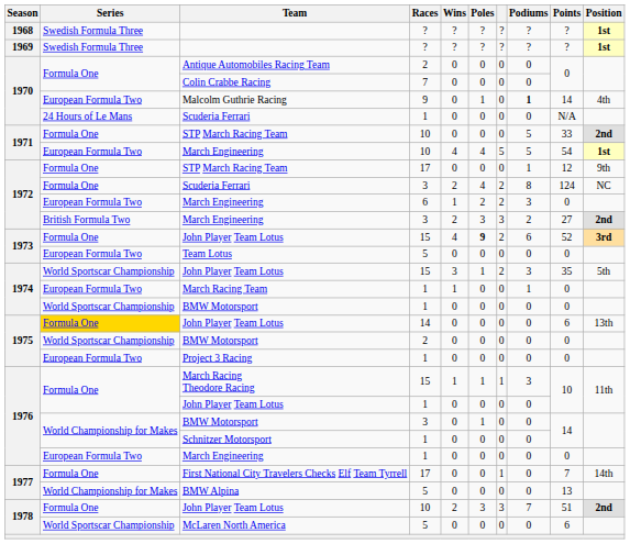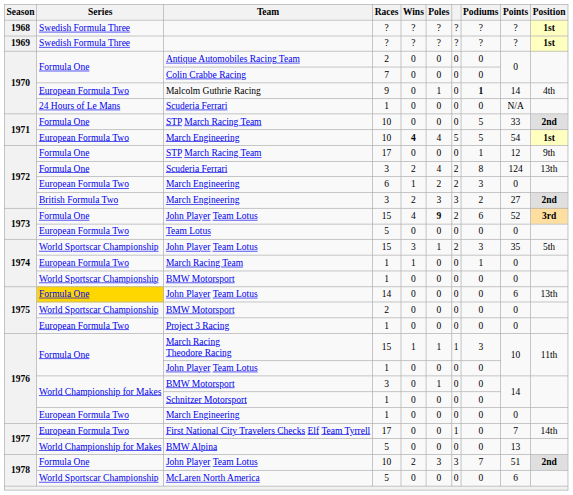1971 / March Engineering | Wins: normal -> bold
1972 / Scuderia Ferrari | Position: NC -> 13th
First National City Travelers Checks Elf Team Tyrrell | Series: Formula One -> European Formula Two
